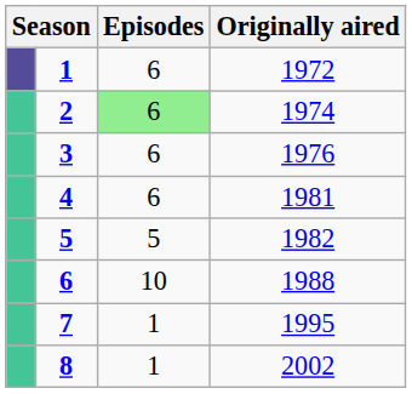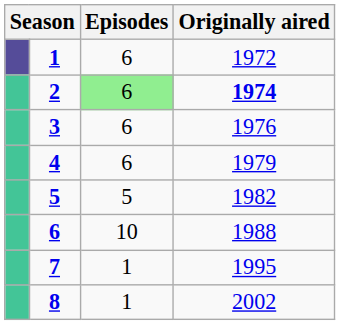2 | Originally aired: normal -> bold
4 | Originally aired: 1981 -> 1979
